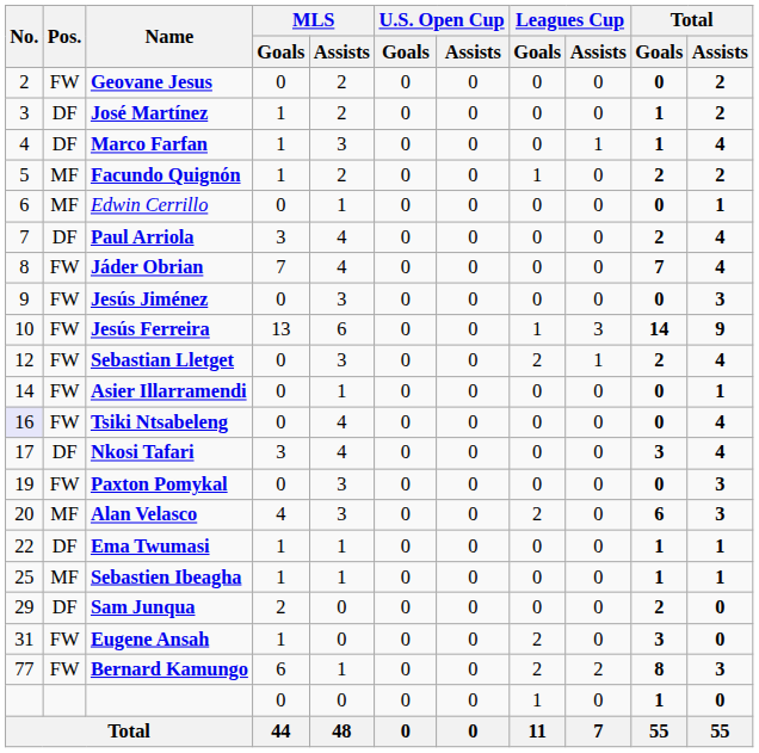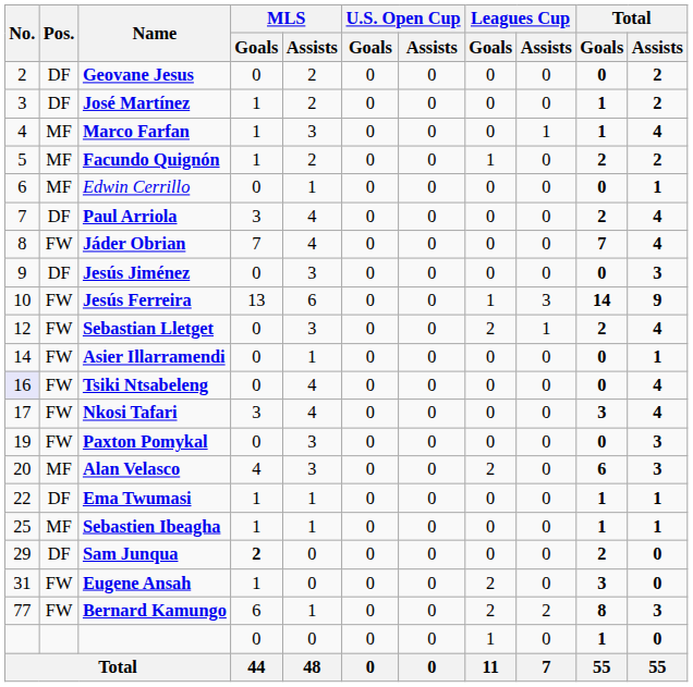Geovane Jesus | Pos.: FW -> DF
Marco Farfan | Pos.: DF -> MF
Jesús Jiménez | Pos.: FW -> DF
Nkosi Tafari | Pos.: DF -> FW
Sam Junqua | MLS / Goals: normal -> bold
